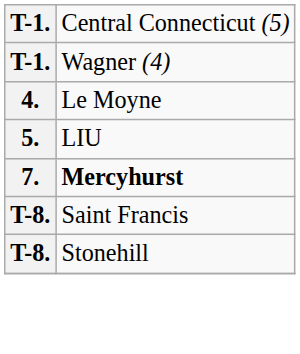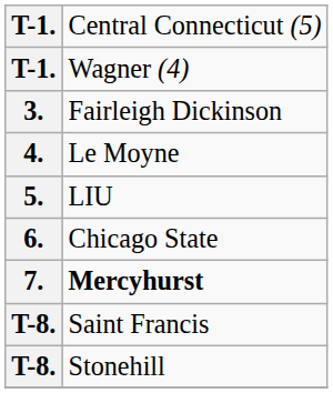+ row: 3. | Fairleigh Dickinson
+ row: 6. | Chicago State
